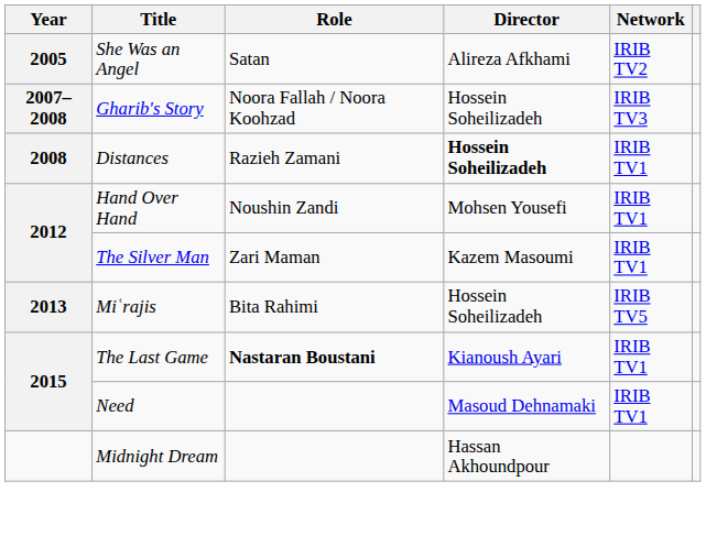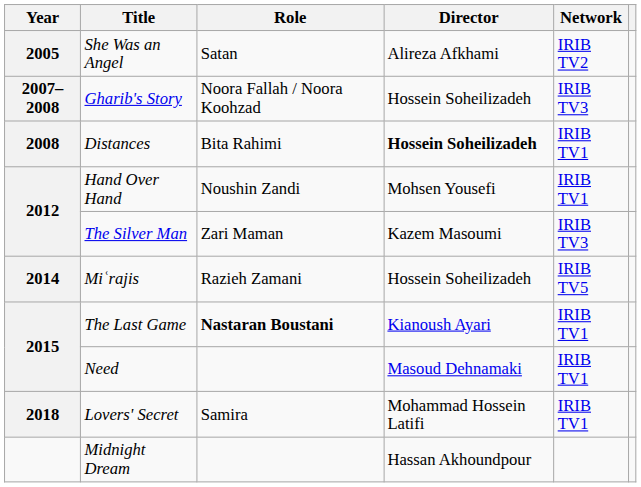Distances | Role: Razieh Zamani -> Bita Rahimi
The Silver Man | Network: IRIB TV1 -> IRIB TV3
Miʿrajis | Year: 2013 -> 2014
Miʿrajis | Role: Bita Rahimi -> Razieh Zamani
+ row: 2018 | Lovers' Secret | Samira | Mohammad Hossein Latifi | IRIB TV1
